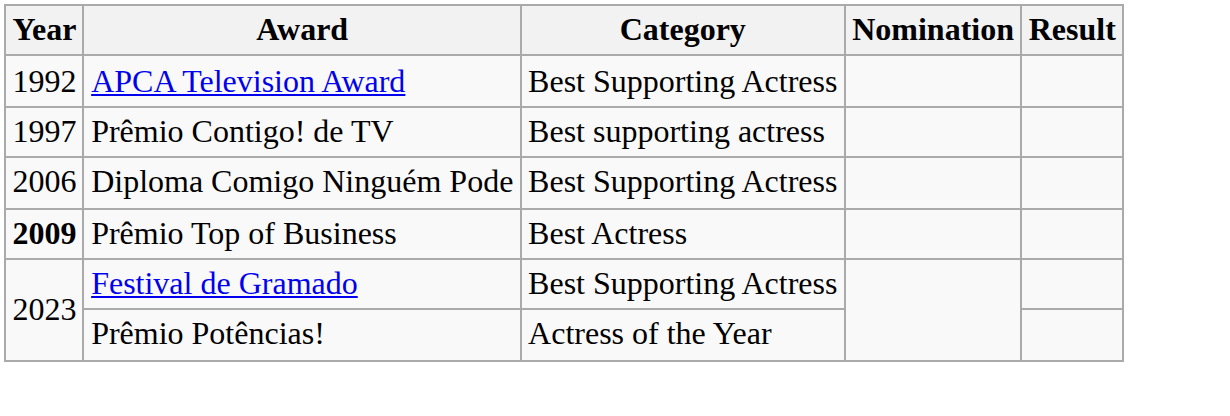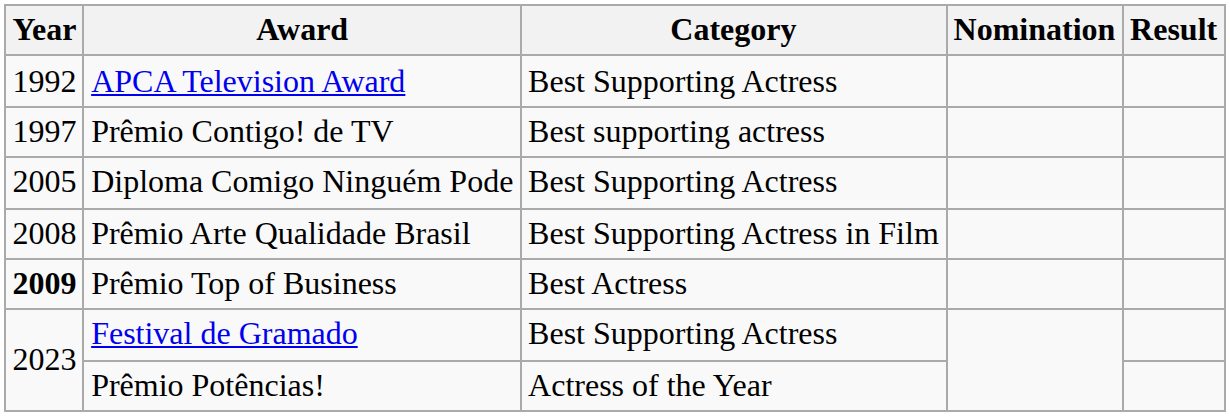Diploma Comigo Ninguém Pode | Year: 2006 -> 2005
+ row: 2008 | Prêmio Arte Qualidade Brasil | Best Supporting Actress in Film
